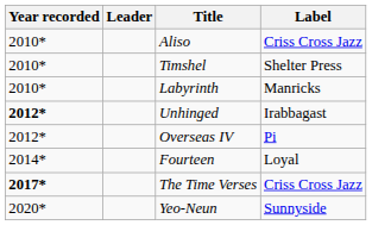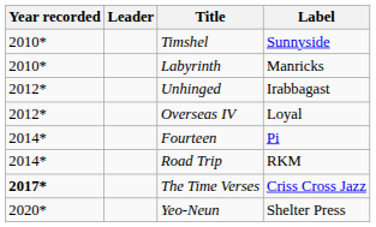- row: 2010* | Aliso | Criss Cross Jazz
Timshel | Label: Shelter Press -> Sunnyside
Unhinged | Year recorded: bold -> normal
Overseas IV | Label: Pi -> Loyal
Fourteen | Label: Loyal -> Pi
+ row: 2014* | Road Trip | RKM
Yeo-Neun | Label: Sunnyside -> Shelter Press
